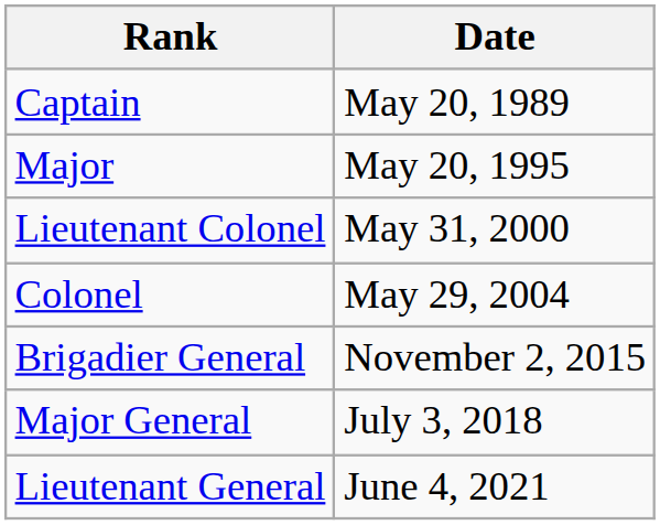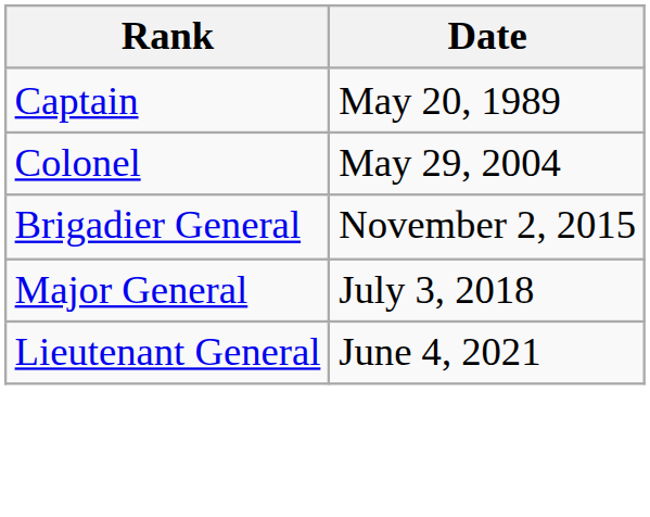- row: Major | May 20, 1995
- row: Lieutenant Colonel | May 31, 2000
